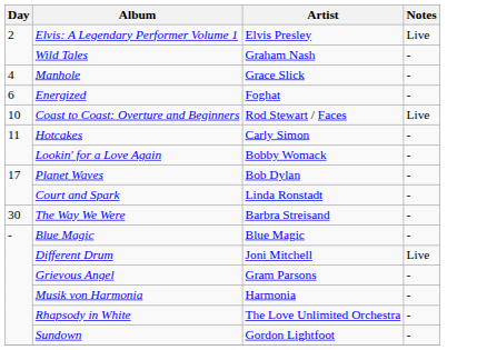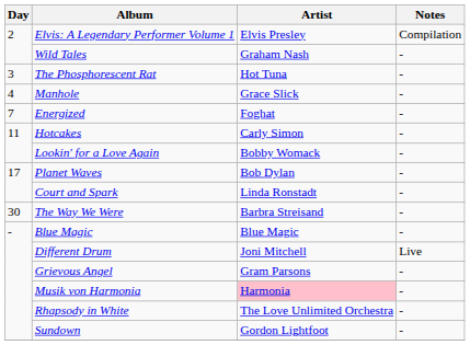Elvis: A Legendary Performer Volume 1 | Notes: Live -> Compilation
+ row: 3 | The Phosphorescent Rat | Hot Tuna | -
Energized | Day: 6 -> 7
- row: 10 | Coast to Coast: Overture and Beginners | Rod Stewart / Faces | Live
Musik von Harmonia | Artist: no background -> pink background
